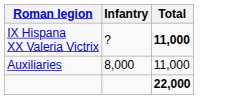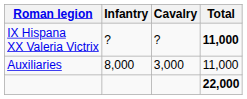+ column: Cavalry | ? | 3,000
